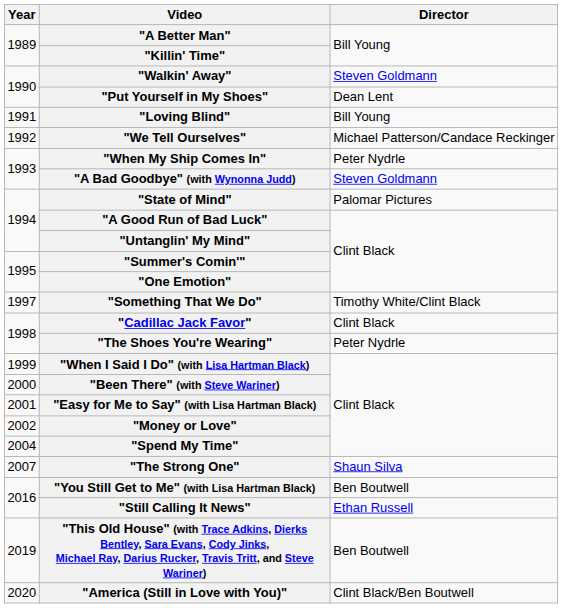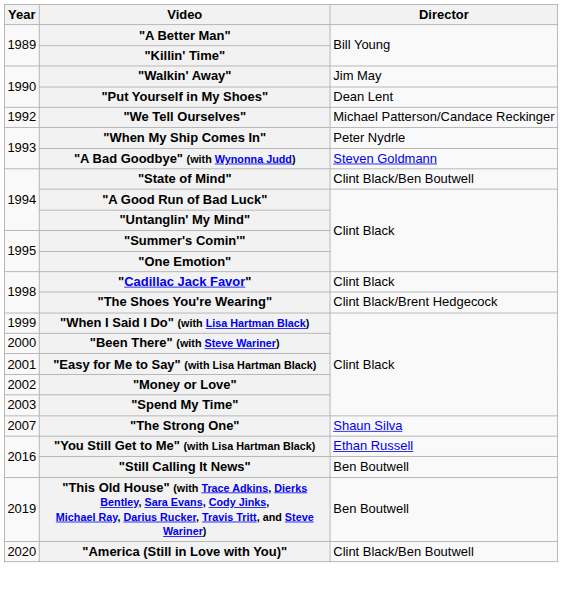"Walkin' Away" | Director: Steven Goldmann -> Jim May
- row: 1991 | "Loving Blind" | Bill Young
"State of Mind" | Director: Palomar Pictures -> Clint Black/Ben Boutwell
- row: 1997 | "Something That We Do" | Timothy White/Clint Black
"The Shoes You're Wearing" | Director: Peter Nydrle -> Clint Black/Brent Hedgecock
"Spend My Time" | Year: 2004 -> 2003
"You Still Get to Me" (with Lisa Hartman Black) | Director: Ben Boutwell -> Ethan Russell
"Still Calling It News" | Director: Ethan Russell -> Ben Boutwell
